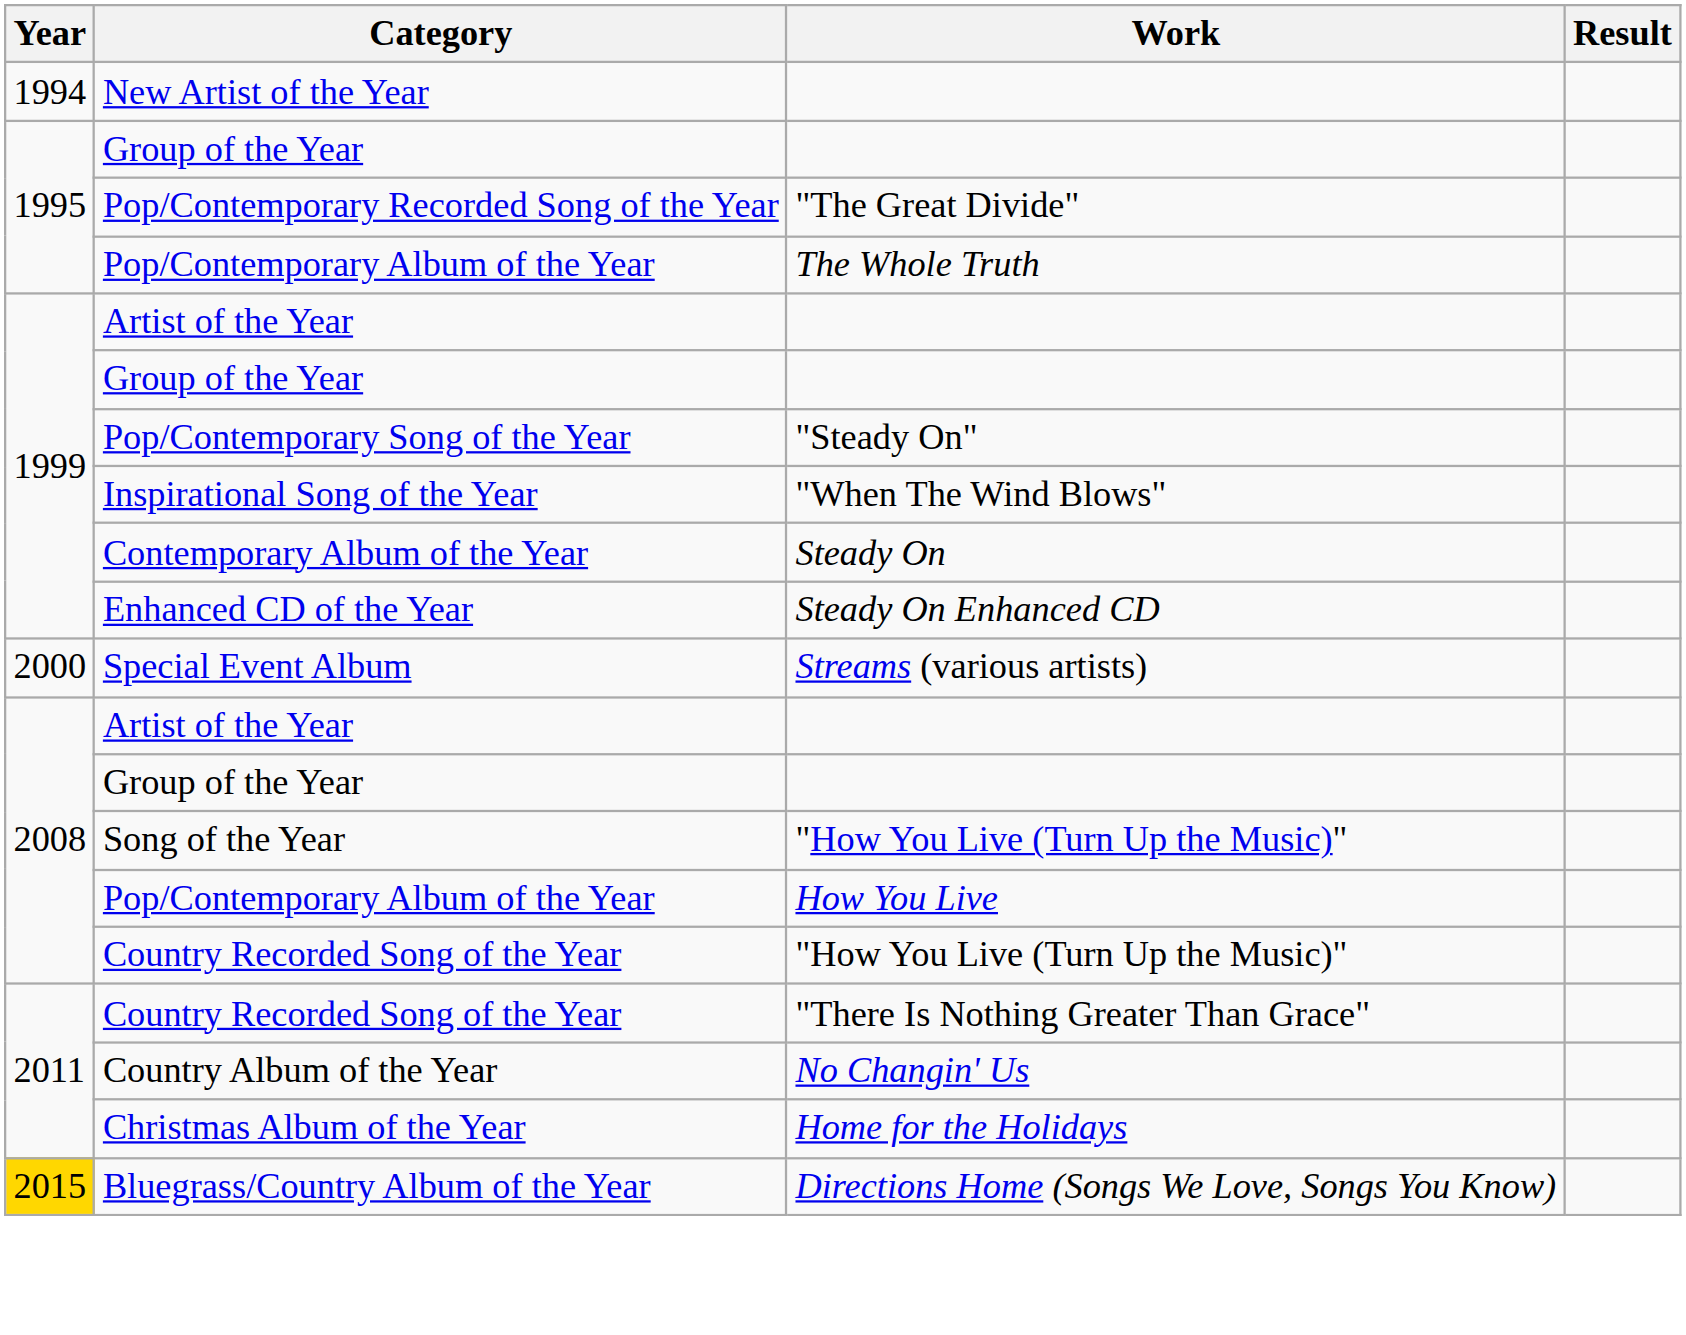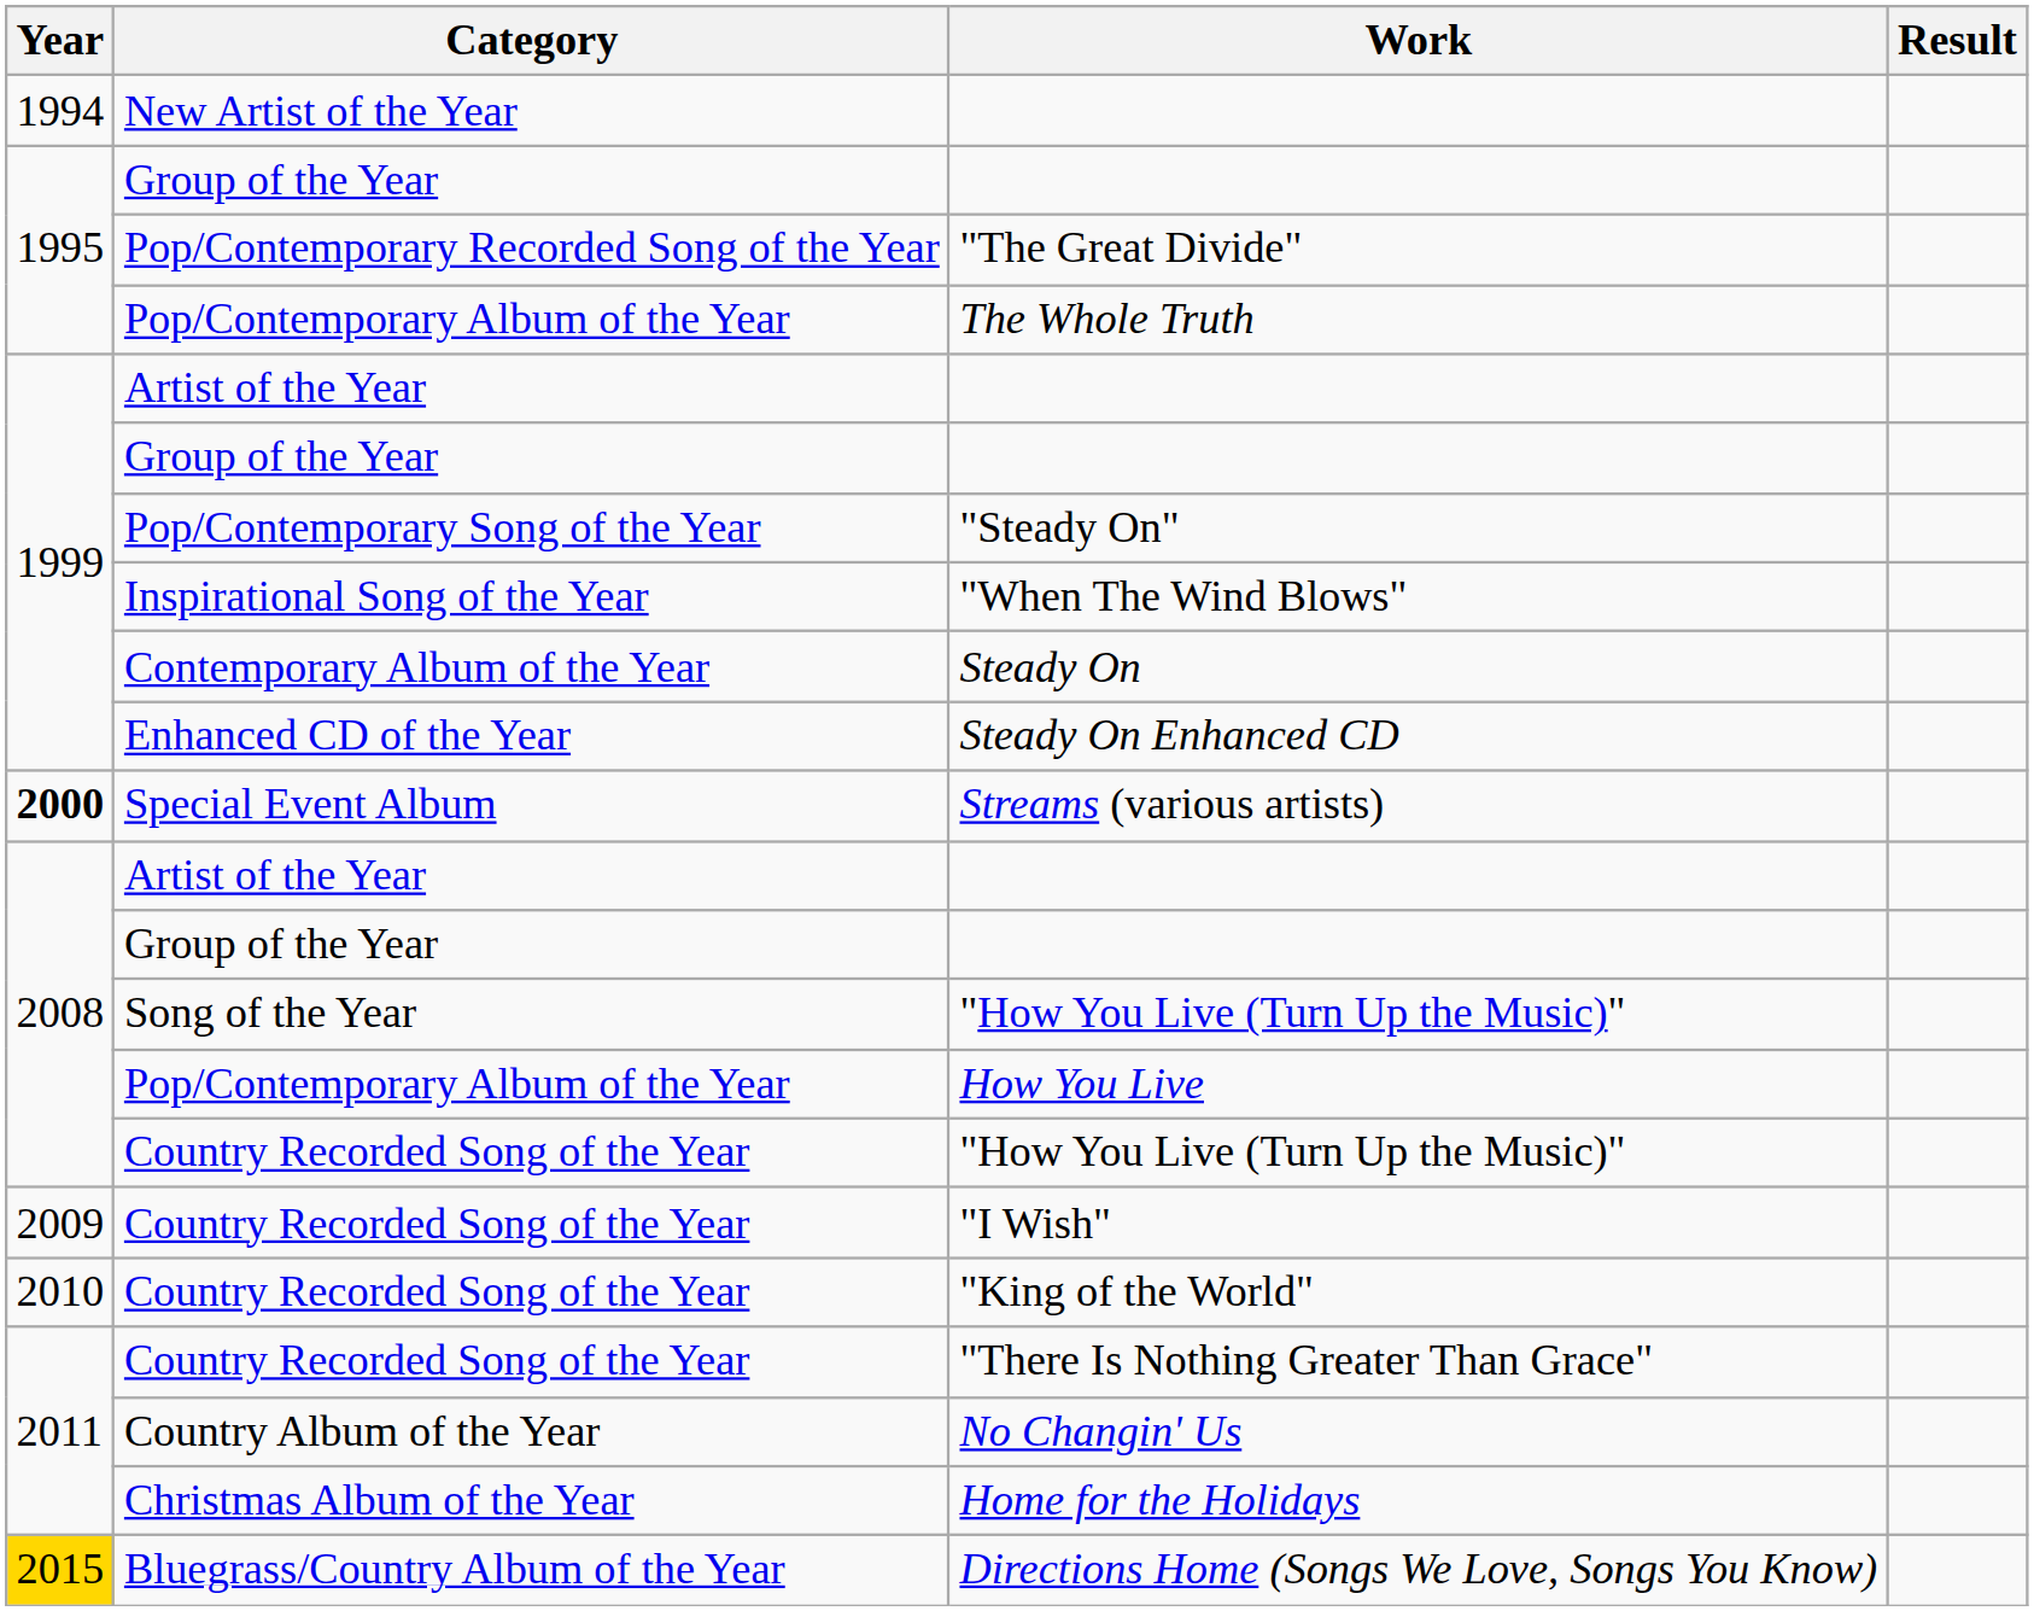Streams (various artists) | Year: normal -> bold
+ row: 2009 | Country Recorded Song of the Year | "I Wish"
+ row: 2010 | Country Recorded Song of the Year | "King of the World"
